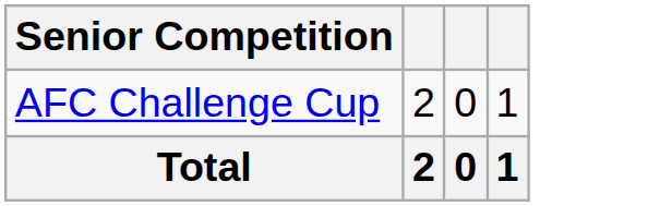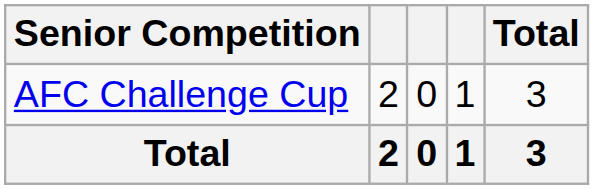+ column: Total | 3 | 3
